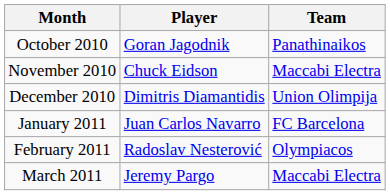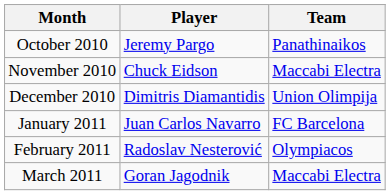October 2010 | Player: Goran Jagodnik -> Jeremy Pargo
March 2011 | Player: Jeremy Pargo -> Goran Jagodnik
